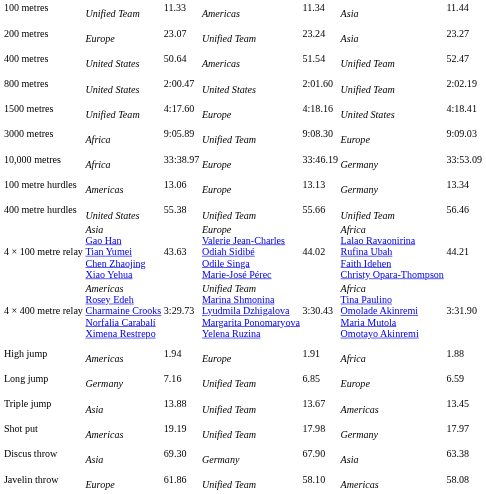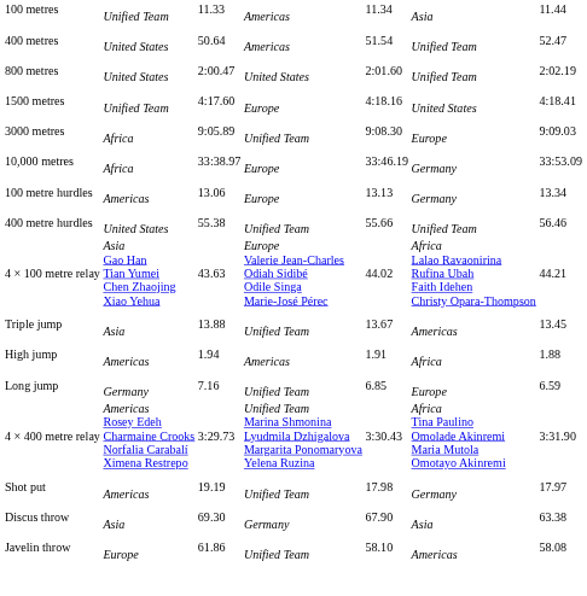- row: 200 metres | Europe | 23.07 | Unified Team | 23.24 | Asia | 23.27
rows swapped: 4 × 400 metre relay <-> Triple jump
High jump | column 4: Europe -> Americas
